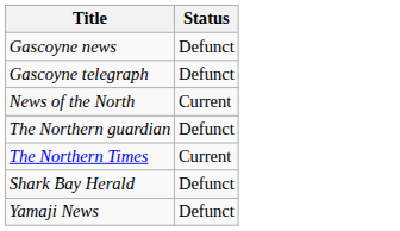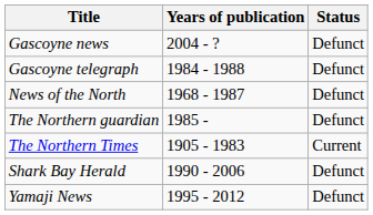+ column: Years of publication | 2004 - ? | 1984 - 1988 | 1968 - 1987 | 1985 - | 1905 - 1983 | 1990 - 2006 | 1995 - 2012
News of the North | Status: Current -> Defunct
